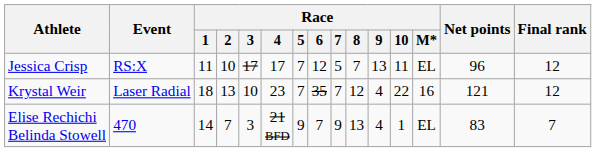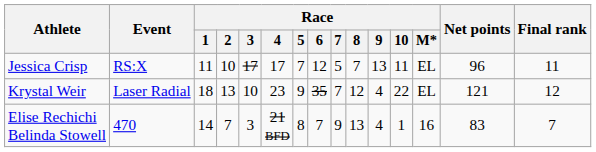Jessica Crisp | Final rank: 12 -> 11
Krystal Weir | Race / 5: 7 -> 9
Krystal Weir | Race / M*: 16 -> EL
Elise Rechichi Belinda Stowell | Race / 5: 9 -> 8
Elise Rechichi Belinda Stowell | Race / M*: EL -> 16
